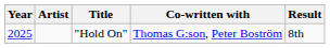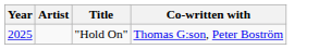- column: Result | 8th
